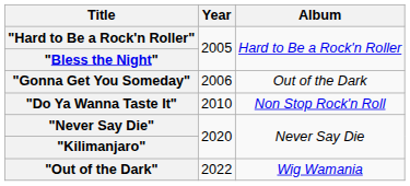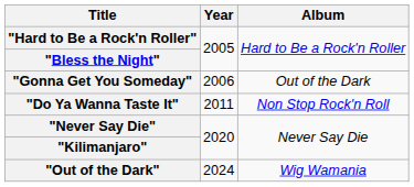"Do Ya Wanna Taste It" | Year: 2010 -> 2011
"Out of the Dark" | Year: 2022 -> 2024
